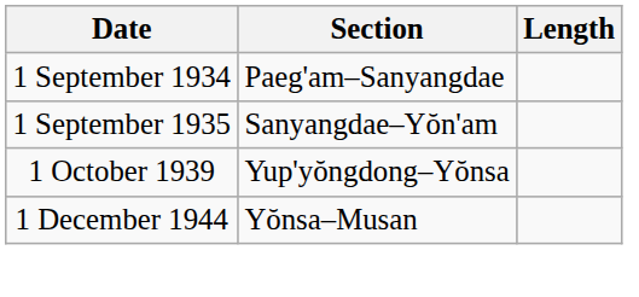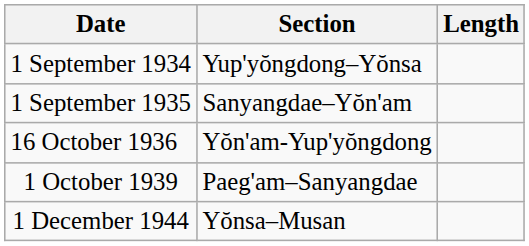1 September 1934 | Section: Paeg'am–Sanyangdae -> Yup'yŏngdong–Yŏnsa
+ row: 16 October 1936 | Yŏn'am-Yup'yŏngdong
1 October 1939 | Section: Yup'yŏngdong–Yŏnsa -> Paeg'am–Sanyangdae
